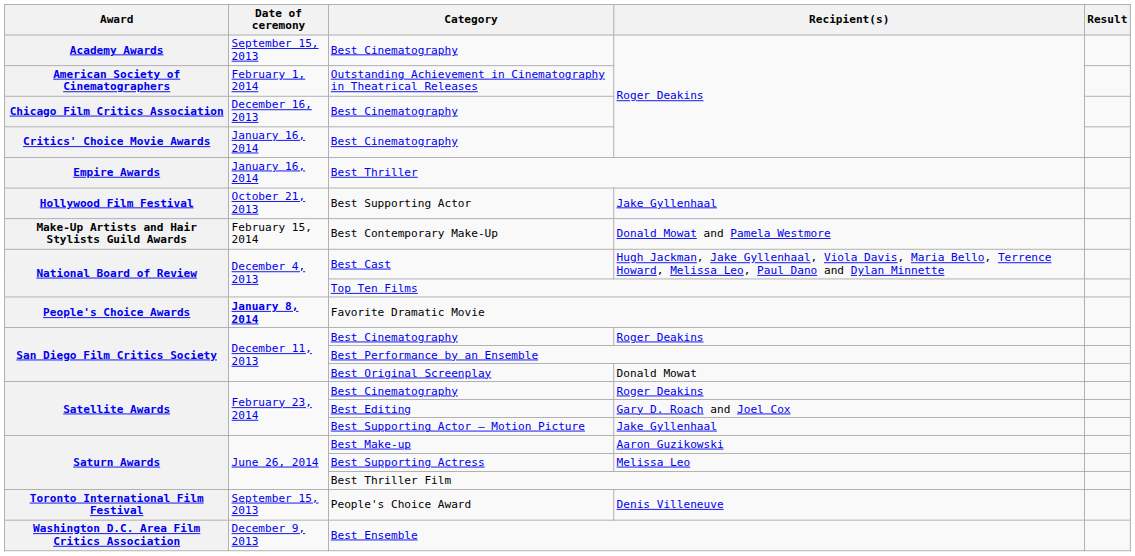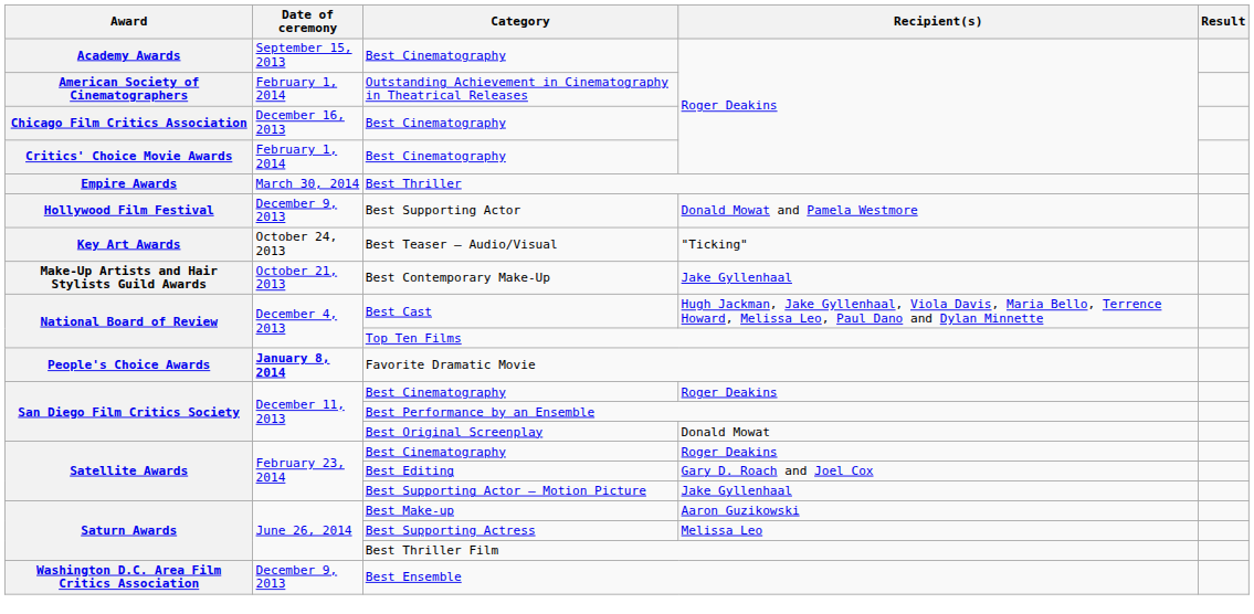Critics' Choice Movie Awards / Best Cinematography | Date of ceremony: January 16, 2014 -> February 1, 2014
Best Thriller | Date of ceremony: January 16, 2014 -> March 30, 2014
Best Supporting Actor | Date of ceremony: October 21, 2013 -> December 9, 2013
Best Supporting Actor | Recipient(s): Jake Gyllenhaal -> Donald Mowat and Pamela Westmore
+ row: Key Art Awards | October 24, 2013 | Best Teaser – Audio/Visual | "Ticking"
Best Contemporary Make-Up | Date of ceremony: February 15, 2014 -> October 21, 2013
Best Contemporary Make-Up | Recipient(s): Donald Mowat and Pamela Westmore -> Jake Gyllenhaal
- row: Toronto International Film Festival | September 15, 2013 | People's Choice Award | Denis Villeneuve
